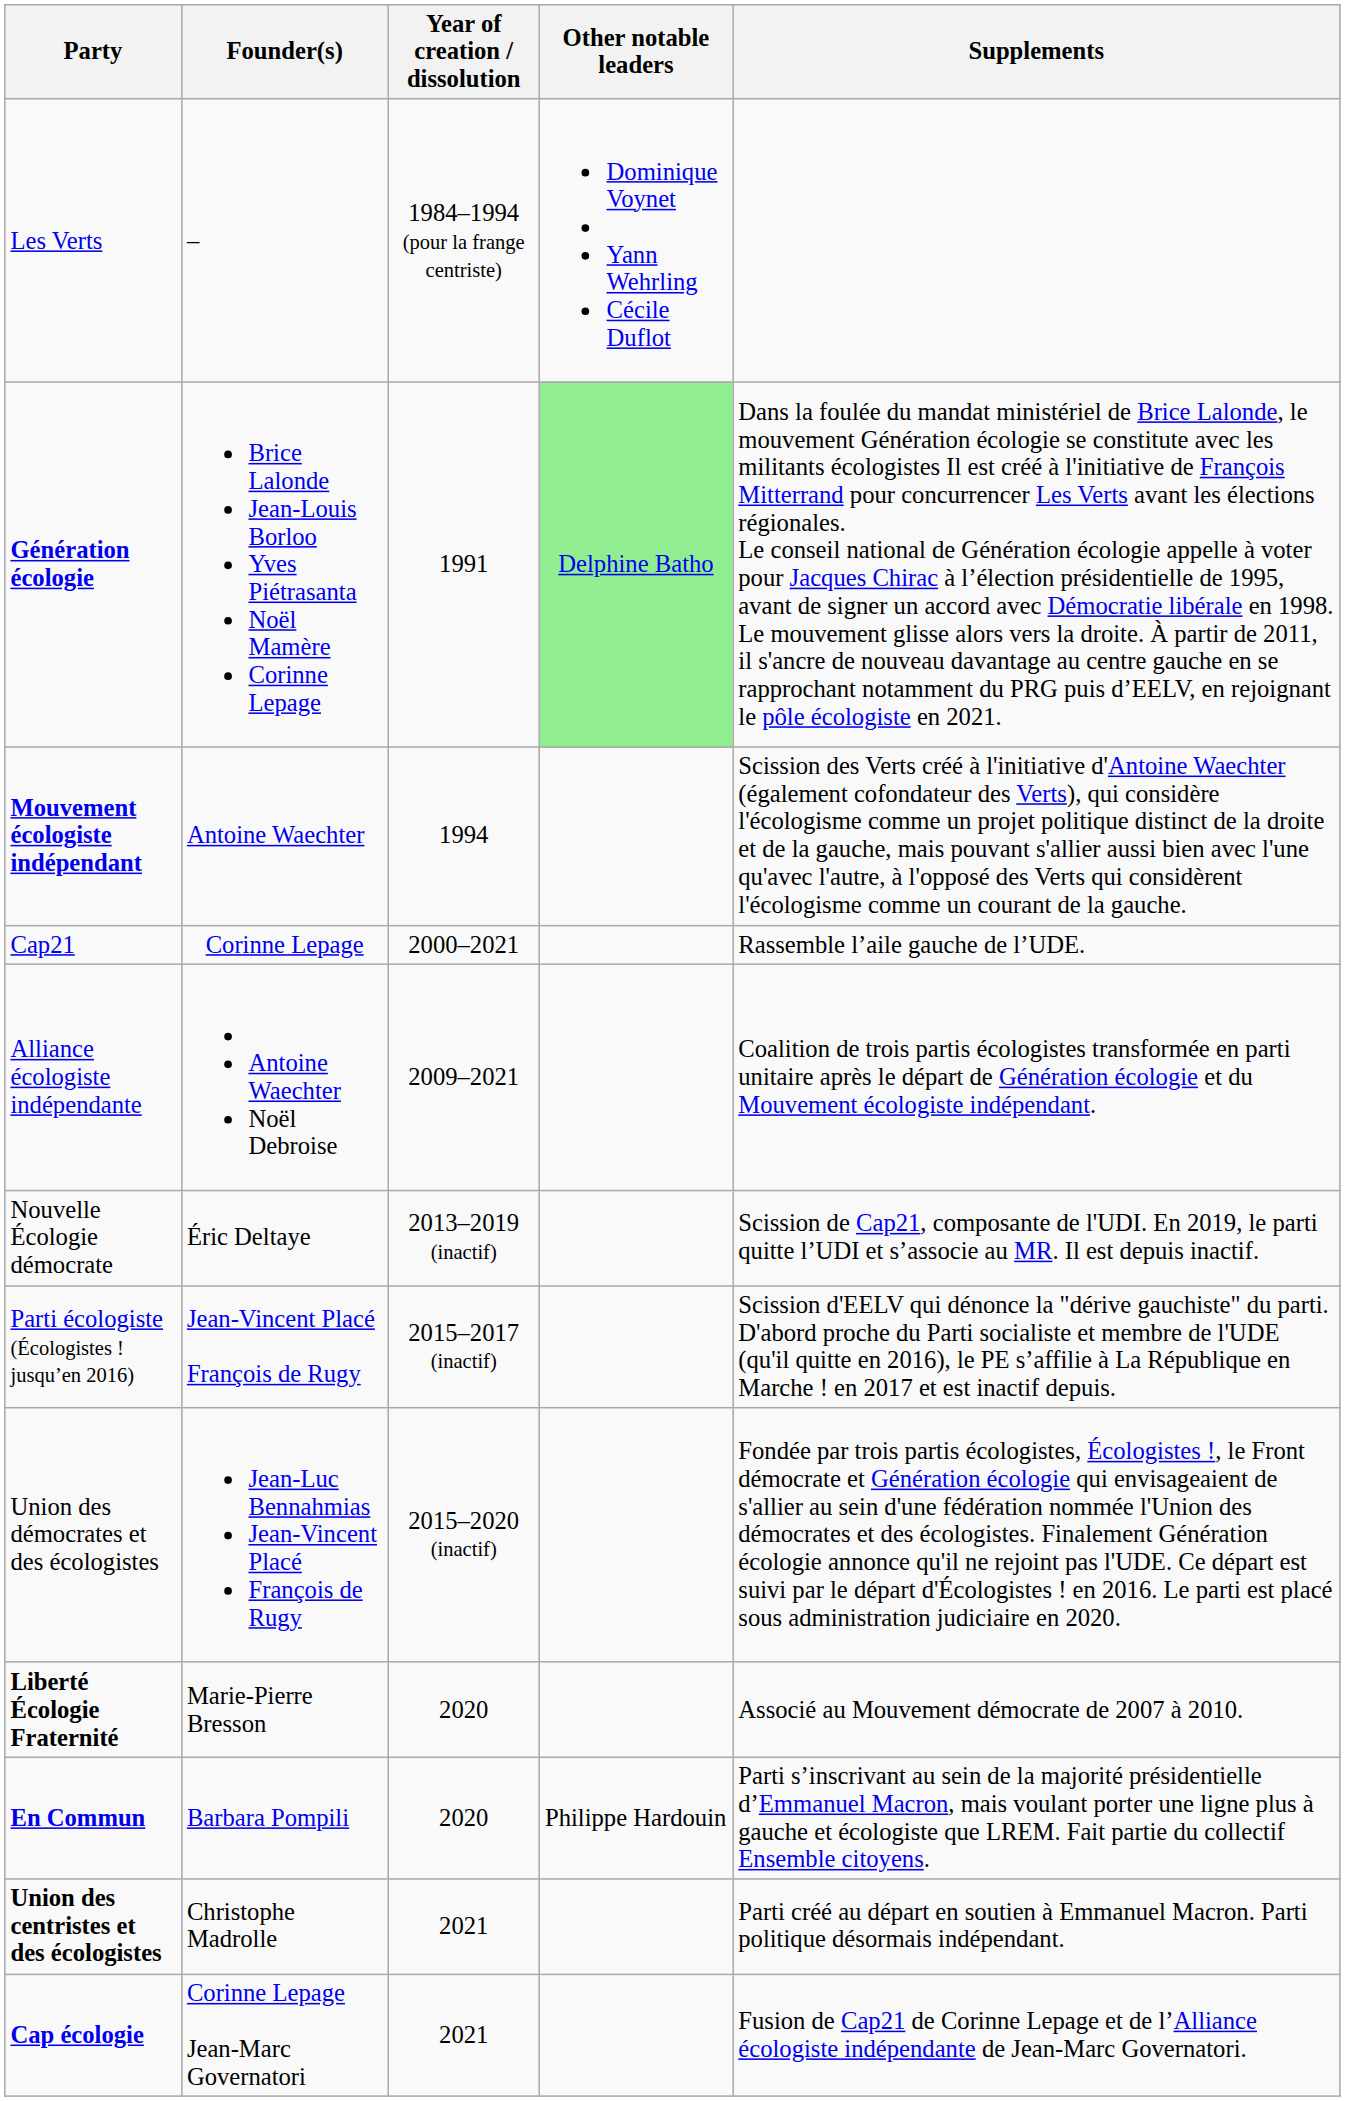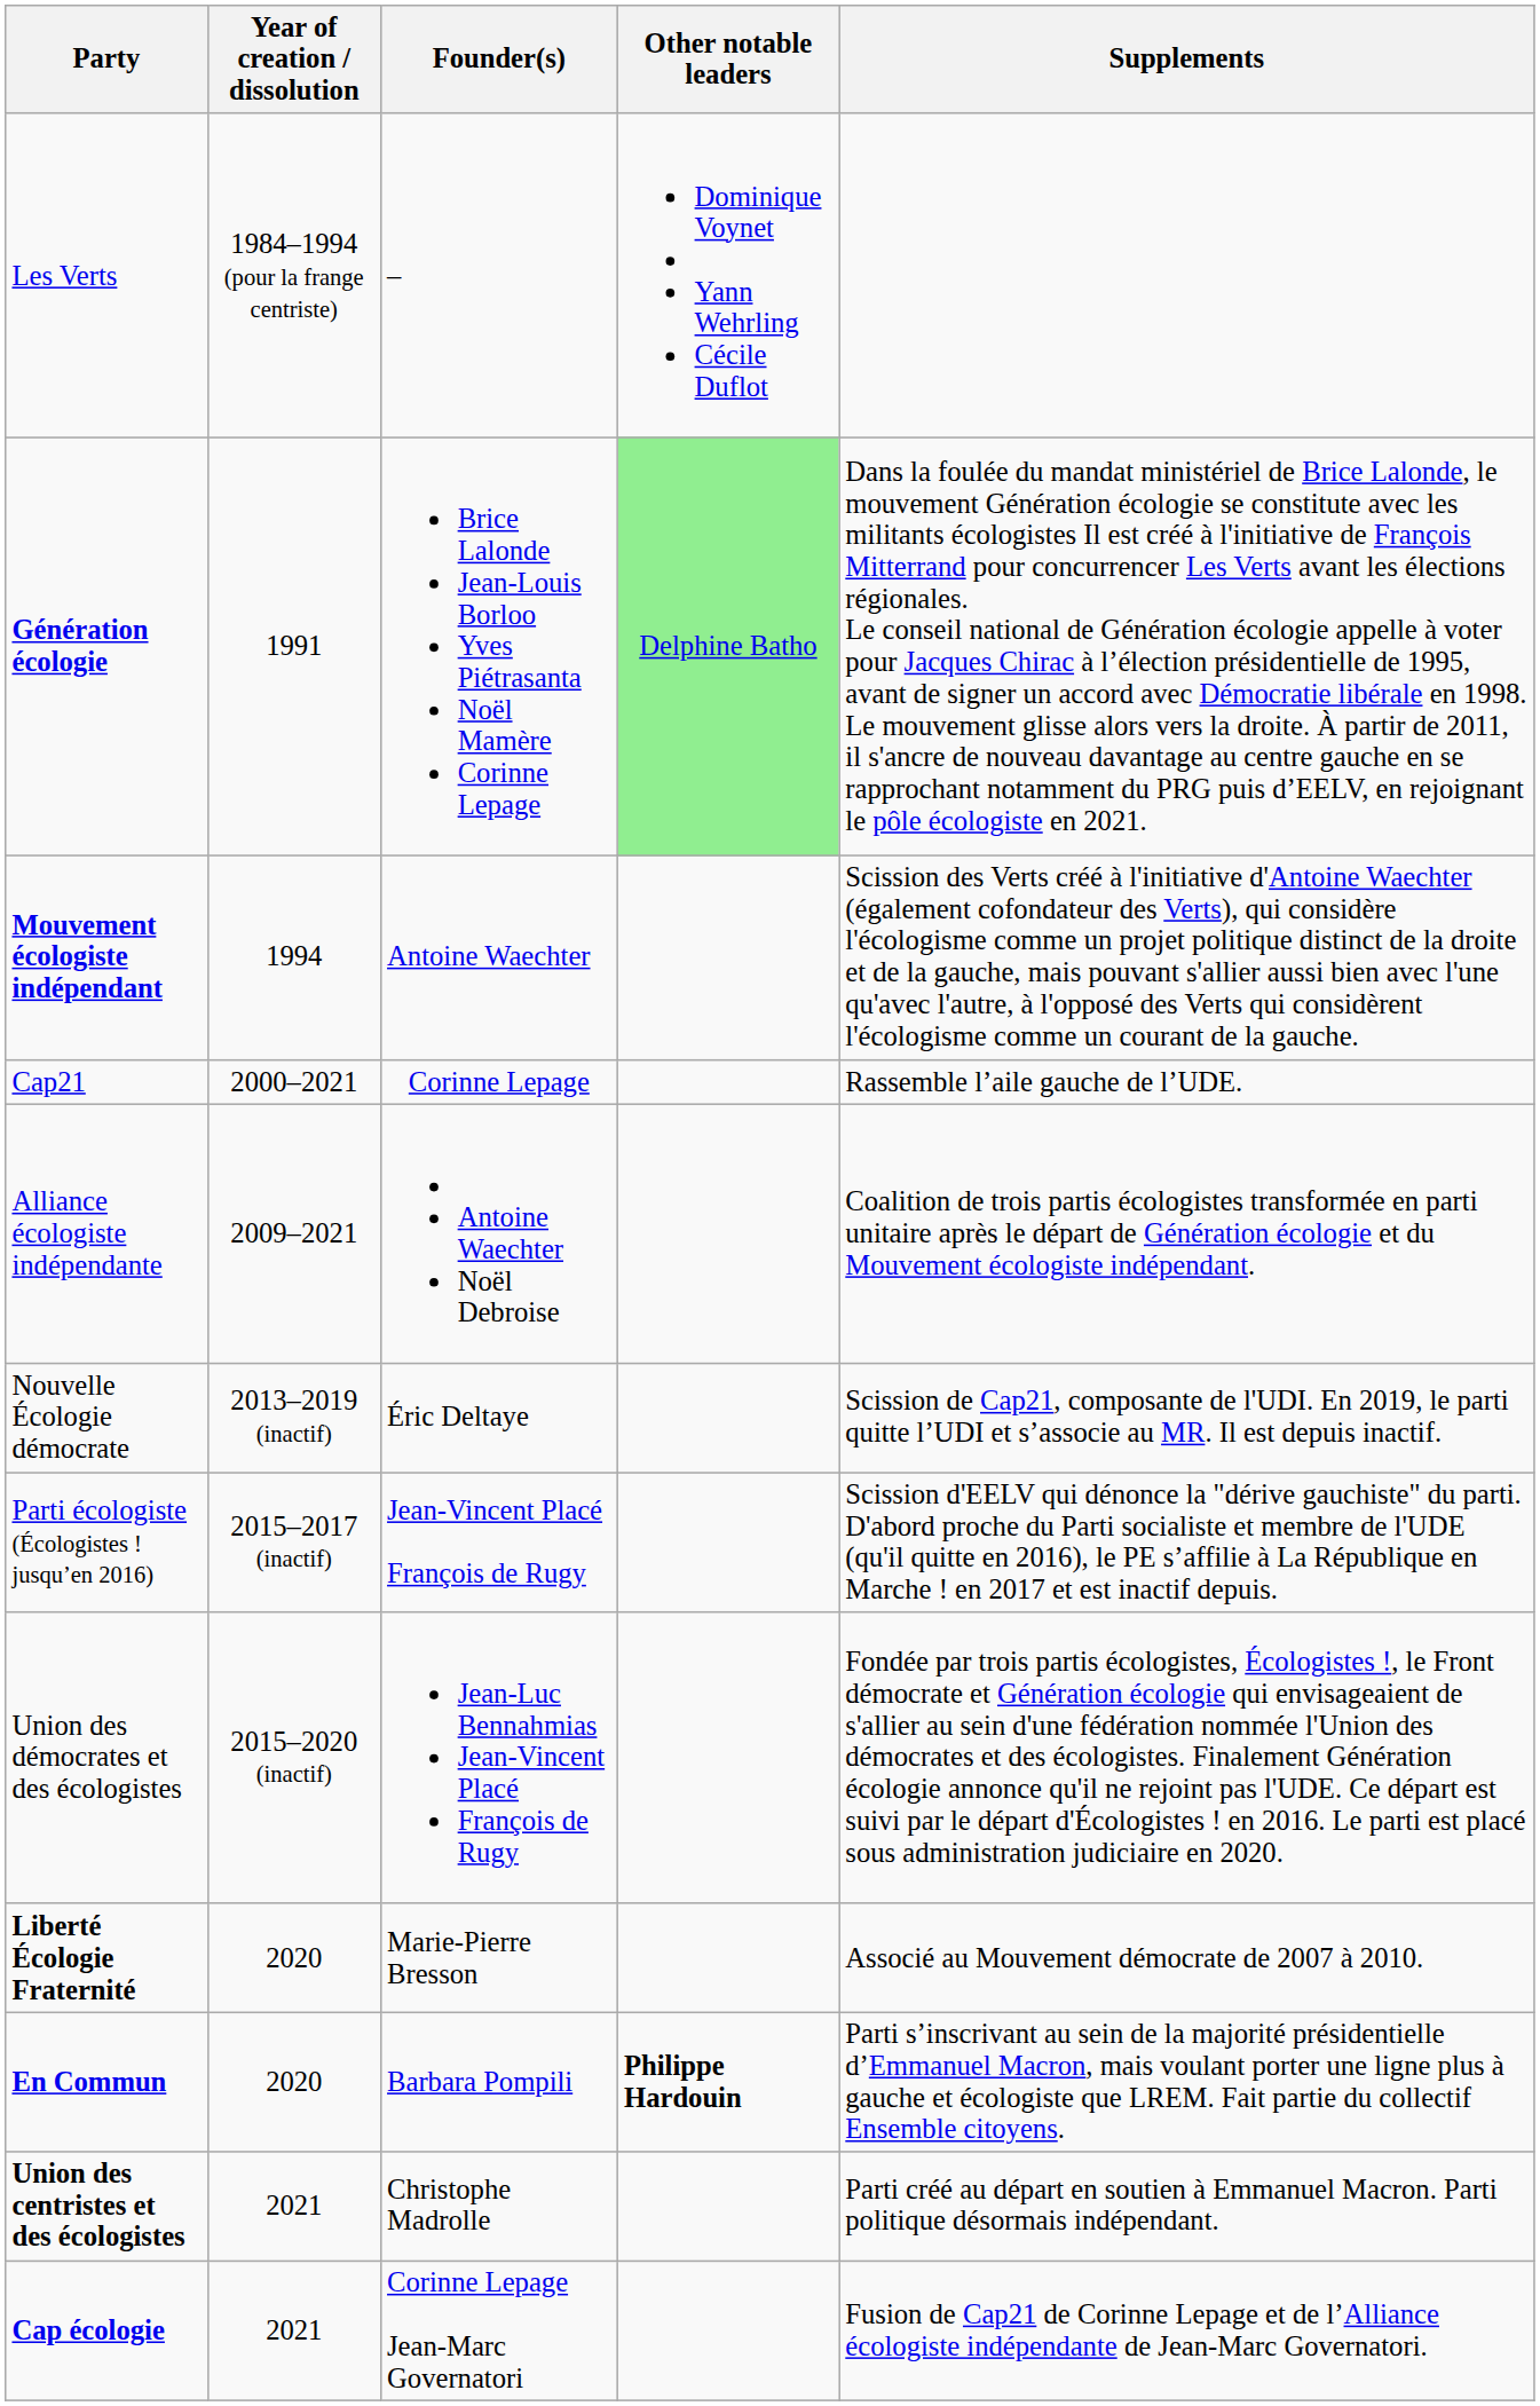columns swapped: Year of creation / dissolution <-> Founder(s)
En Commun | Other notable leaders: normal -> bold
